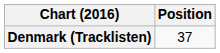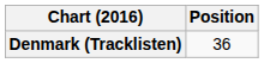Denmark (Tracklisten) | Position: 37 -> 36
